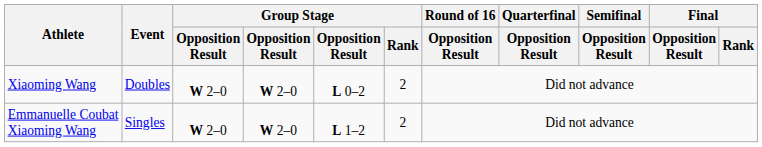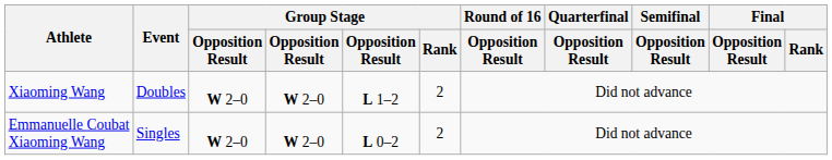Xiaoming Wang | column 5: L 0–2 -> L 1–2
Emmanuelle Coubat Xiaoming Wang | column 5: L 1–2 -> L 0–2
